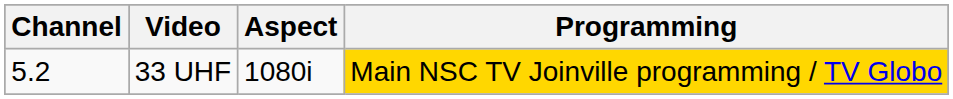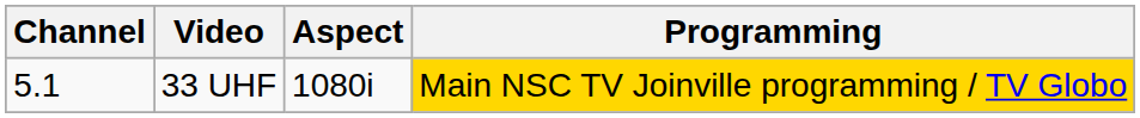33 UHF | Channel: 5.2 -> 5.1
